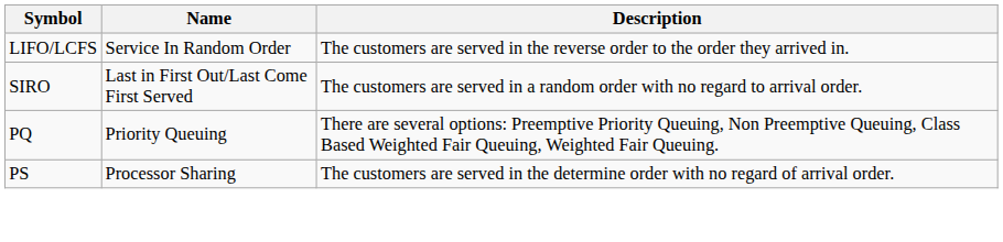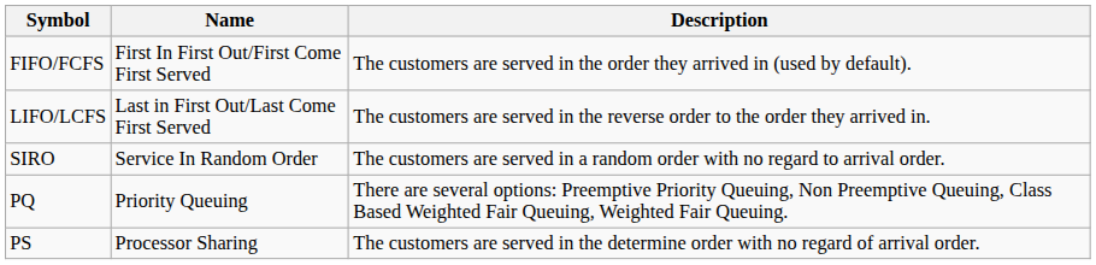+ row: FIFO/FCFS | First In First Out/First Come First Served | The customers are served in the order they arrived in (used by default).
LIFO/LCFS | Name: Service In Random Order -> Last in First Out/Last Come First Served
SIRO | Name: Last in First Out/Last Come First Served -> Service In Random Order
